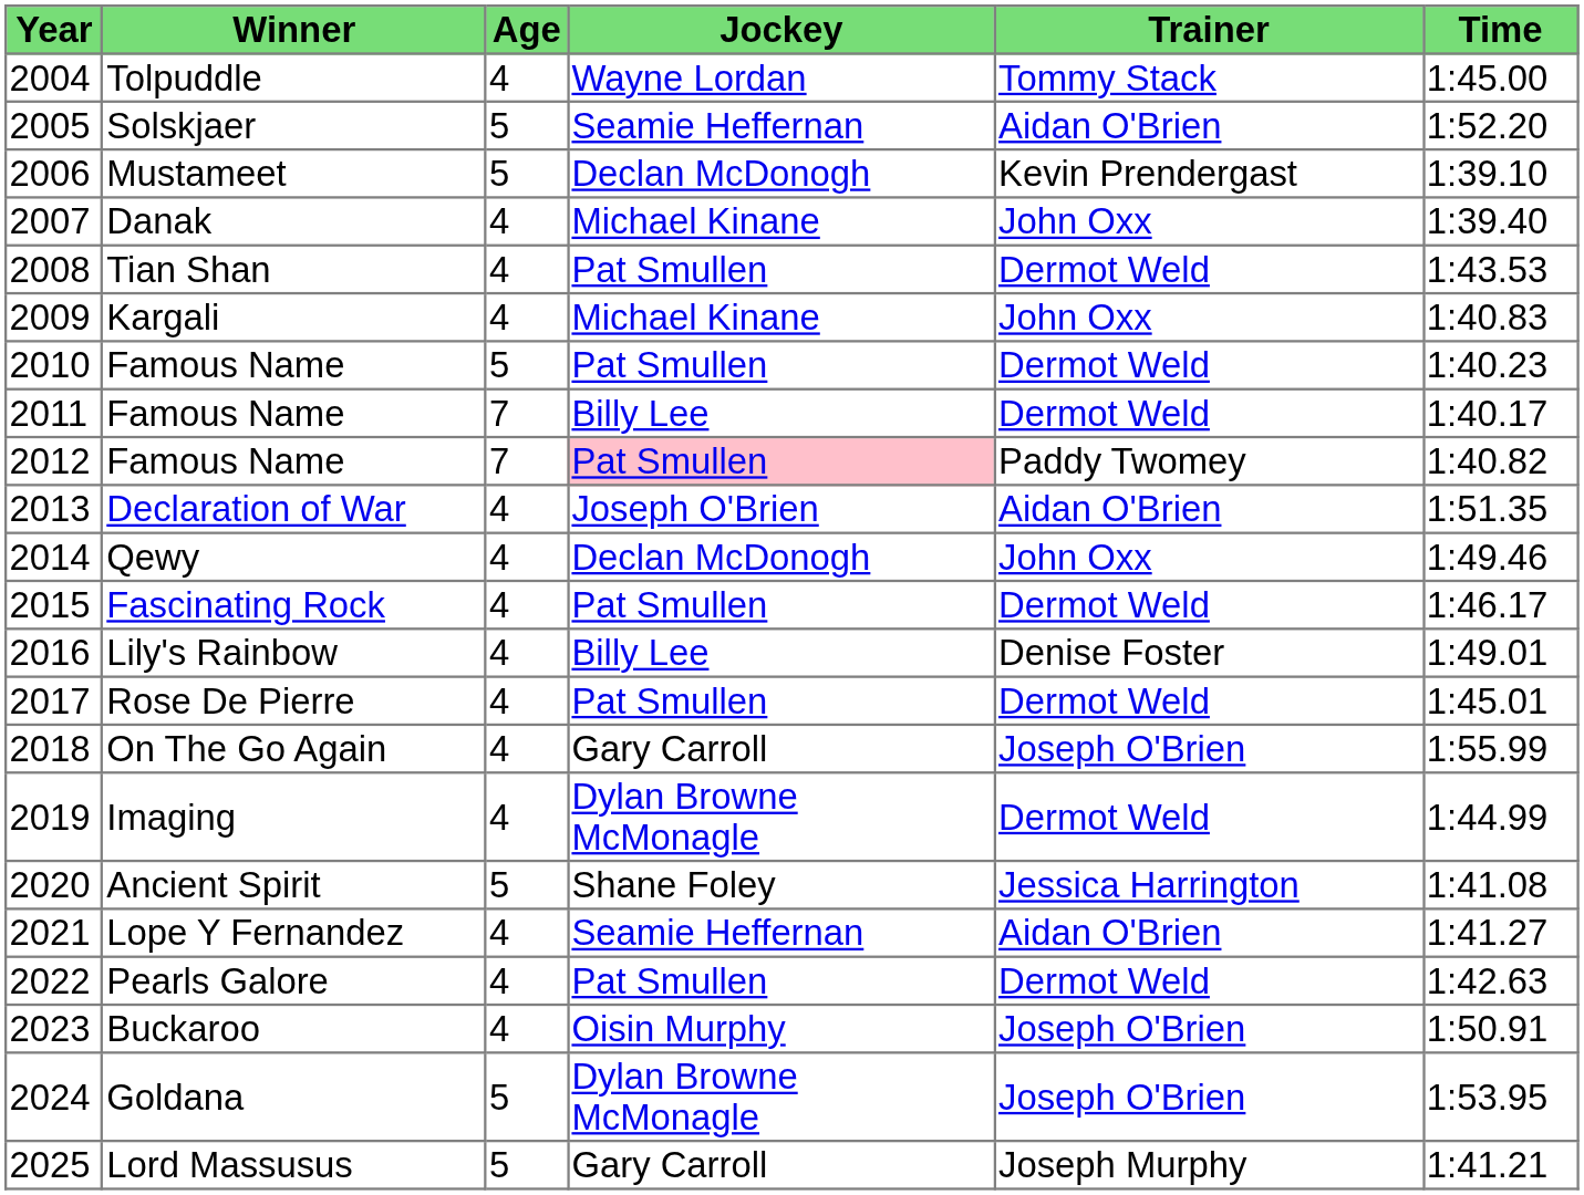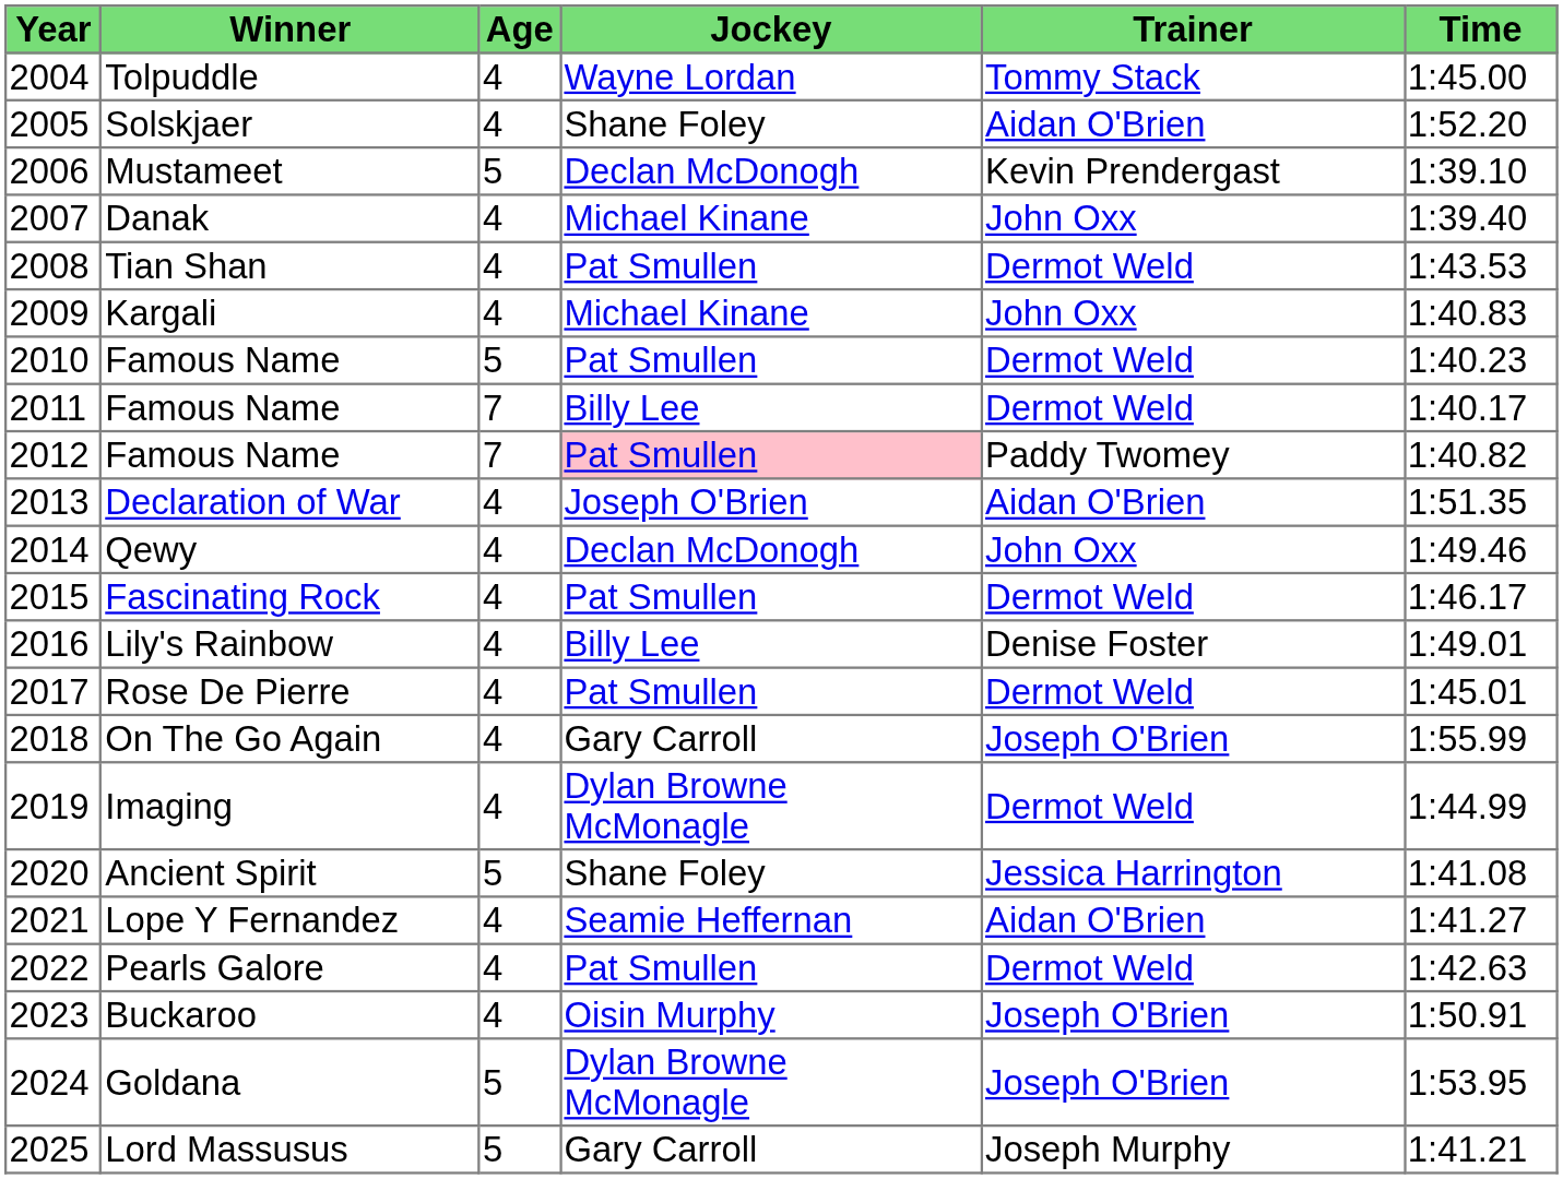Solskjaer | Age: 5 -> 4
Solskjaer | Jockey: Seamie Heffernan -> Shane Foley
